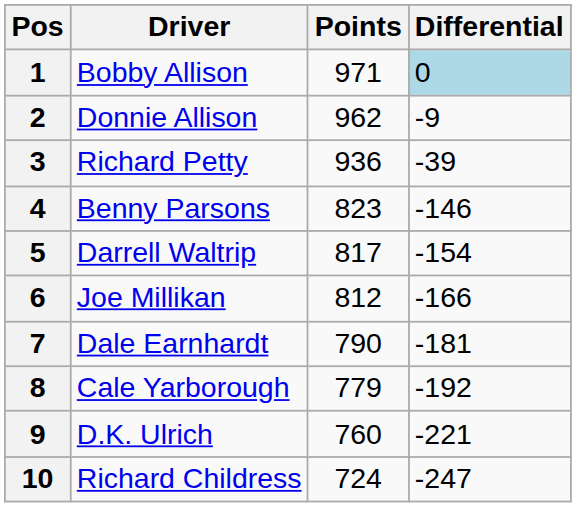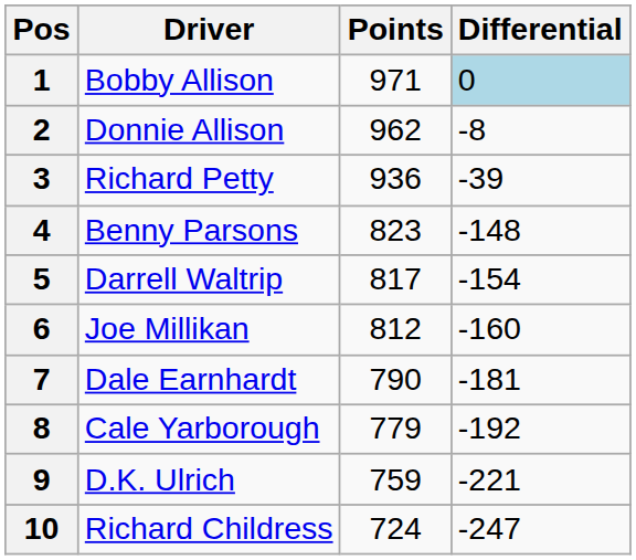2 | Differential: -9 -> -8
4 | Differential: -146 -> -148
6 | Differential: -166 -> -160
9 | Points: 760 -> 759
